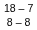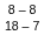rows swapped: 8 – 8 <-> 18 – 7
